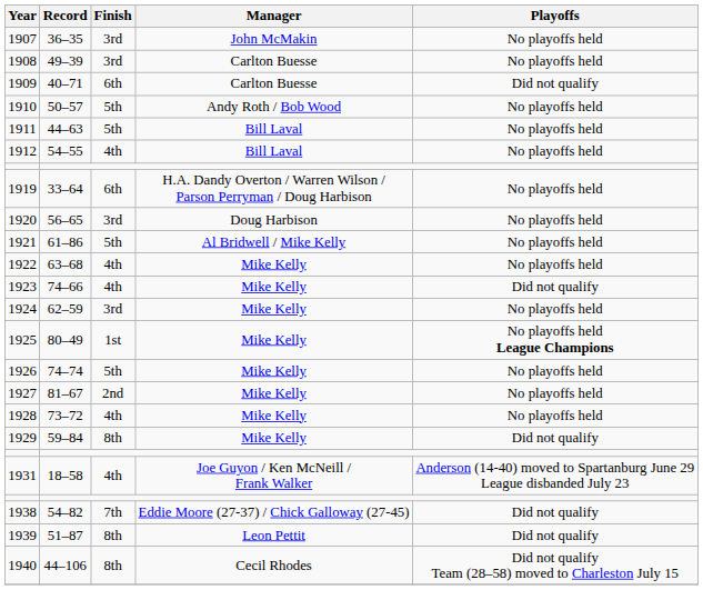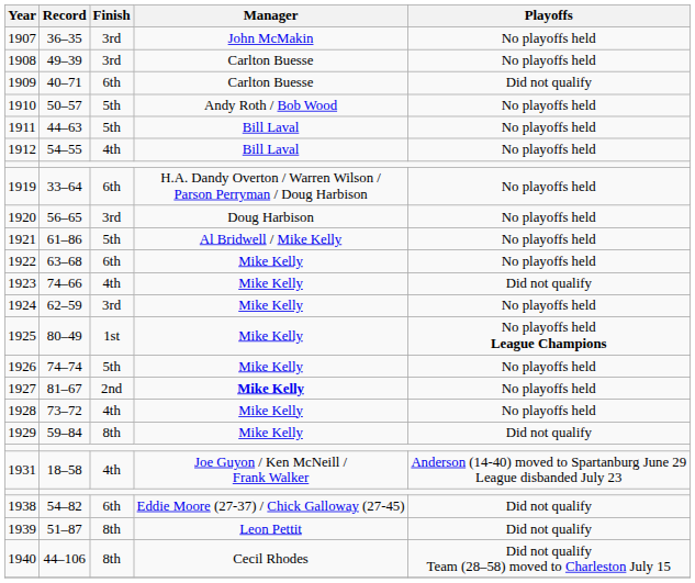1922 | Finish: 4th -> 6th
1927 | Manager: normal -> bold
1938 | Finish: 7th -> 6th
